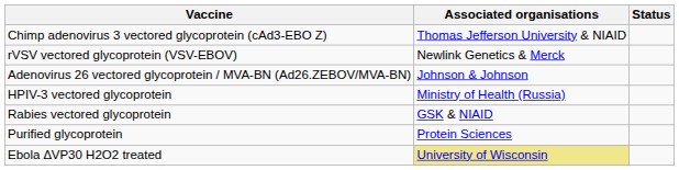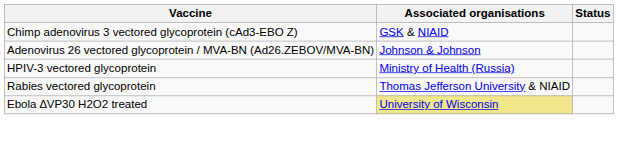Chimp adenovirus 3 vectored glycoprotein (cAd3-EBO Z) | Associated organisations: Thomas Jefferson University & NIAID -> GSK & NIAID
- row: rVSV vectored glycoprotein (VSV-EBOV) | Newlink Genetics & Merck
Rabies vectored glycoprotein | Associated organisations: GSK & NIAID -> Thomas Jefferson University & NIAID
- row: Purified glycoprotein | Protein Sciences
